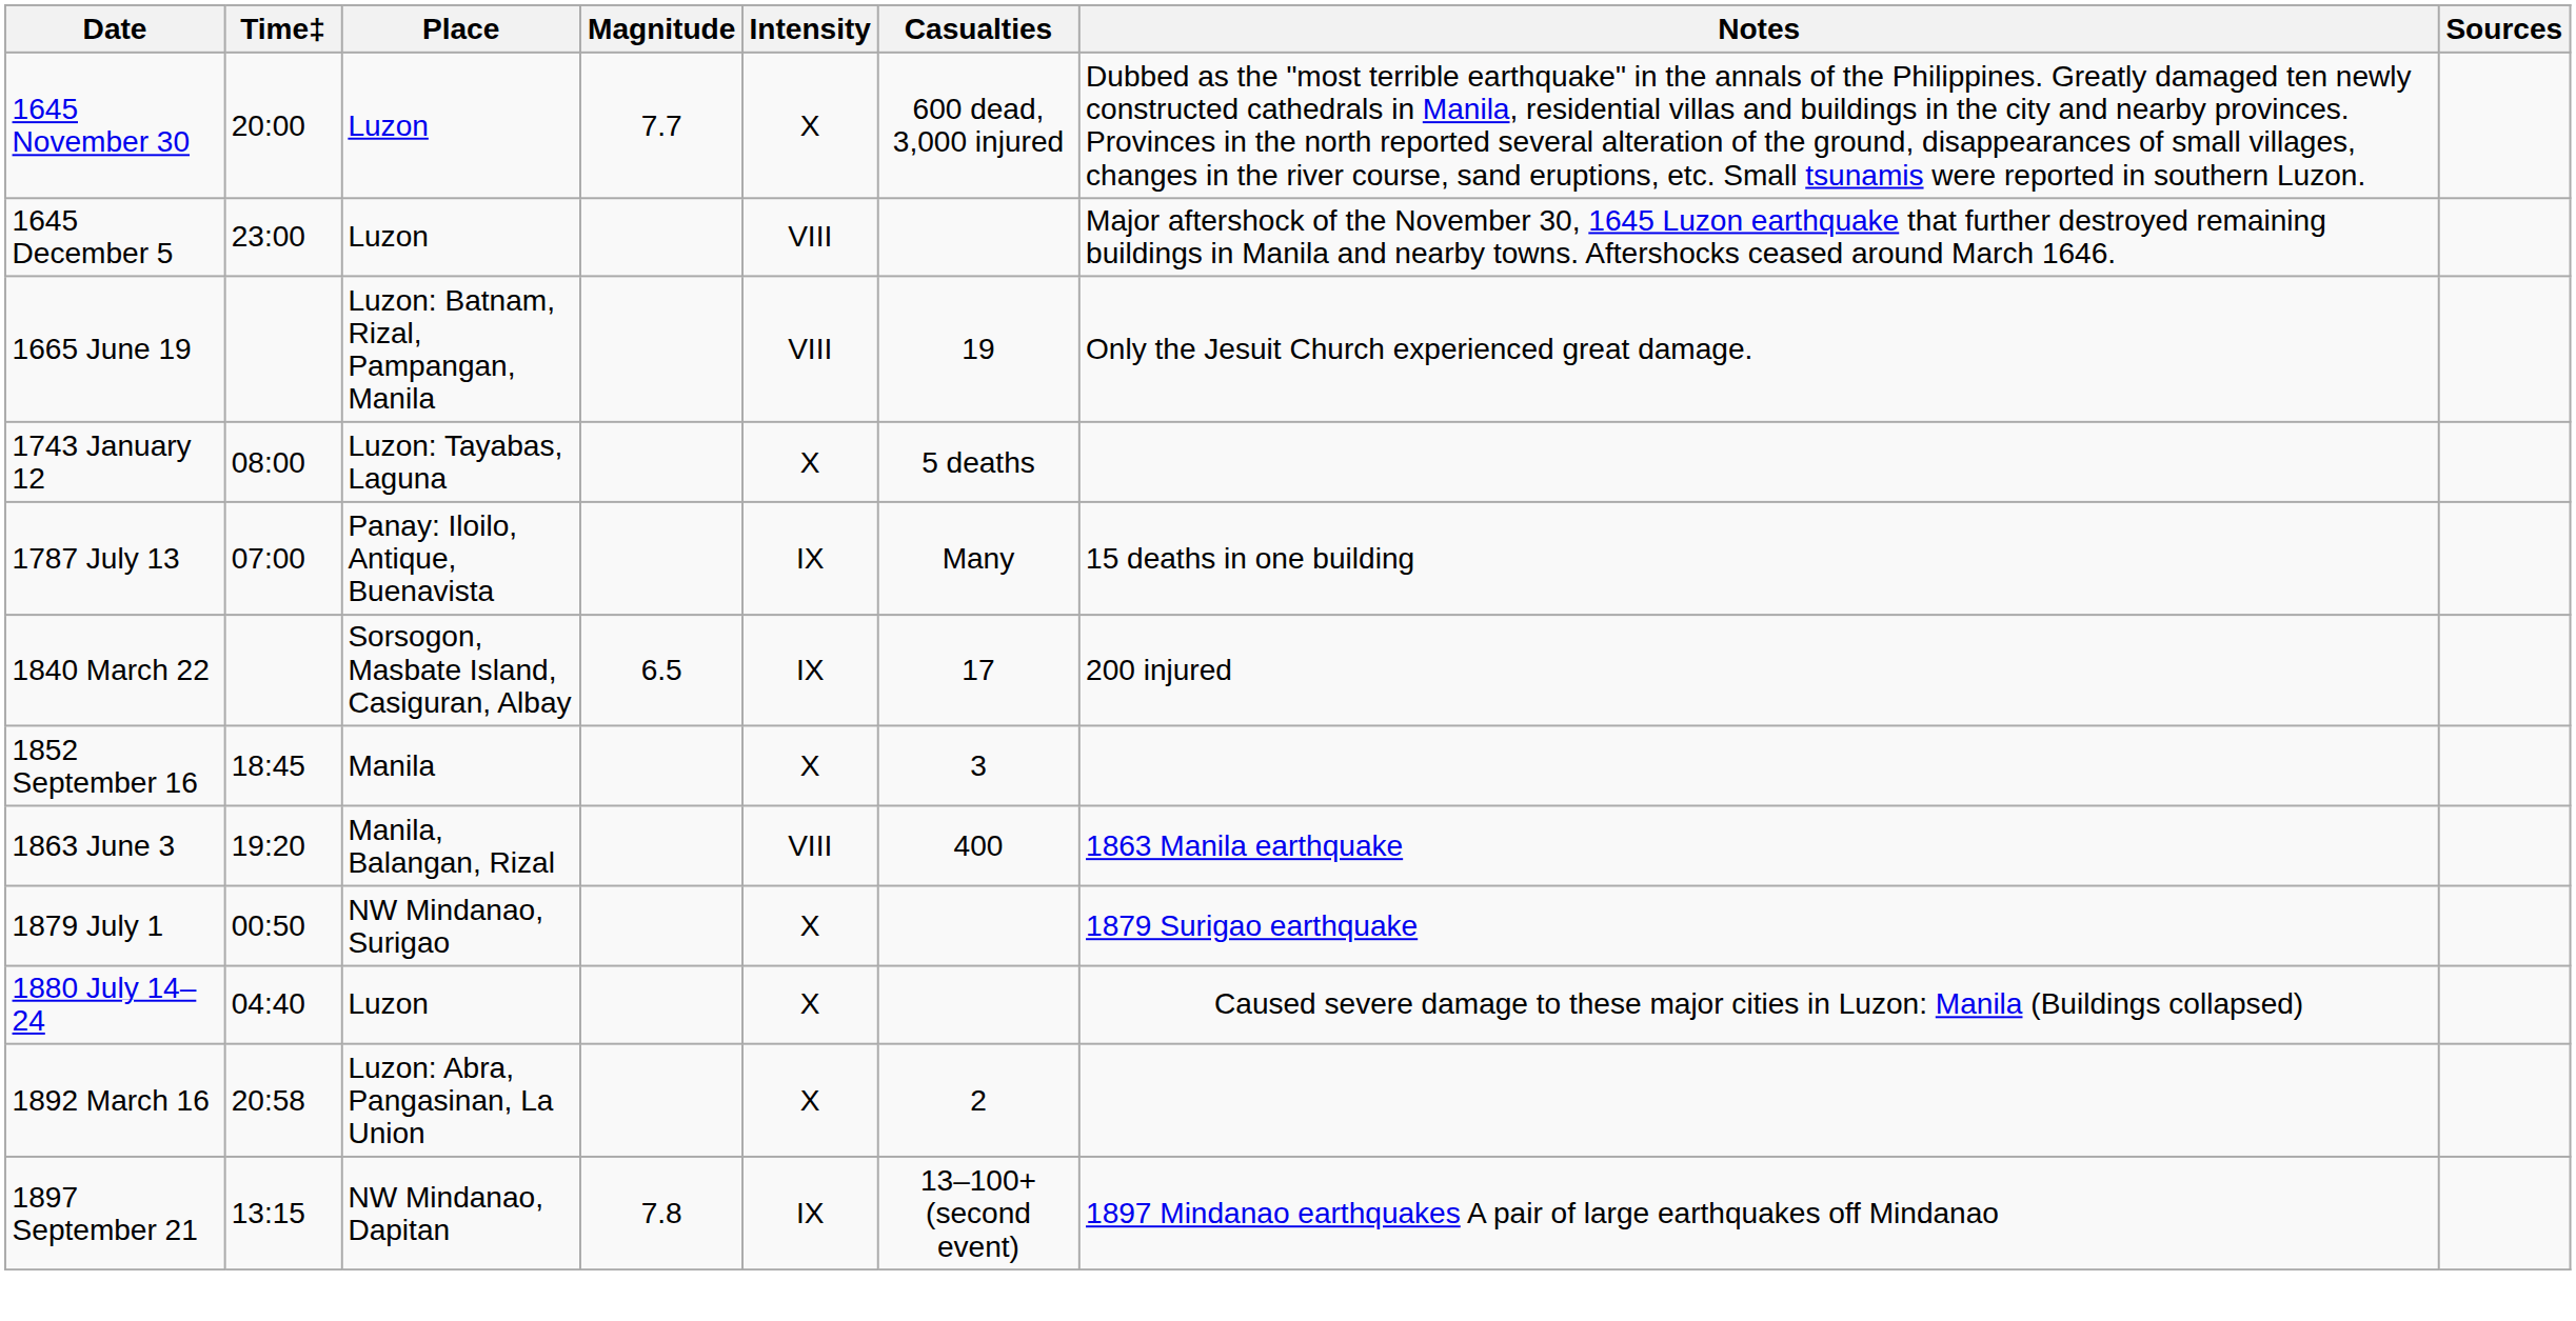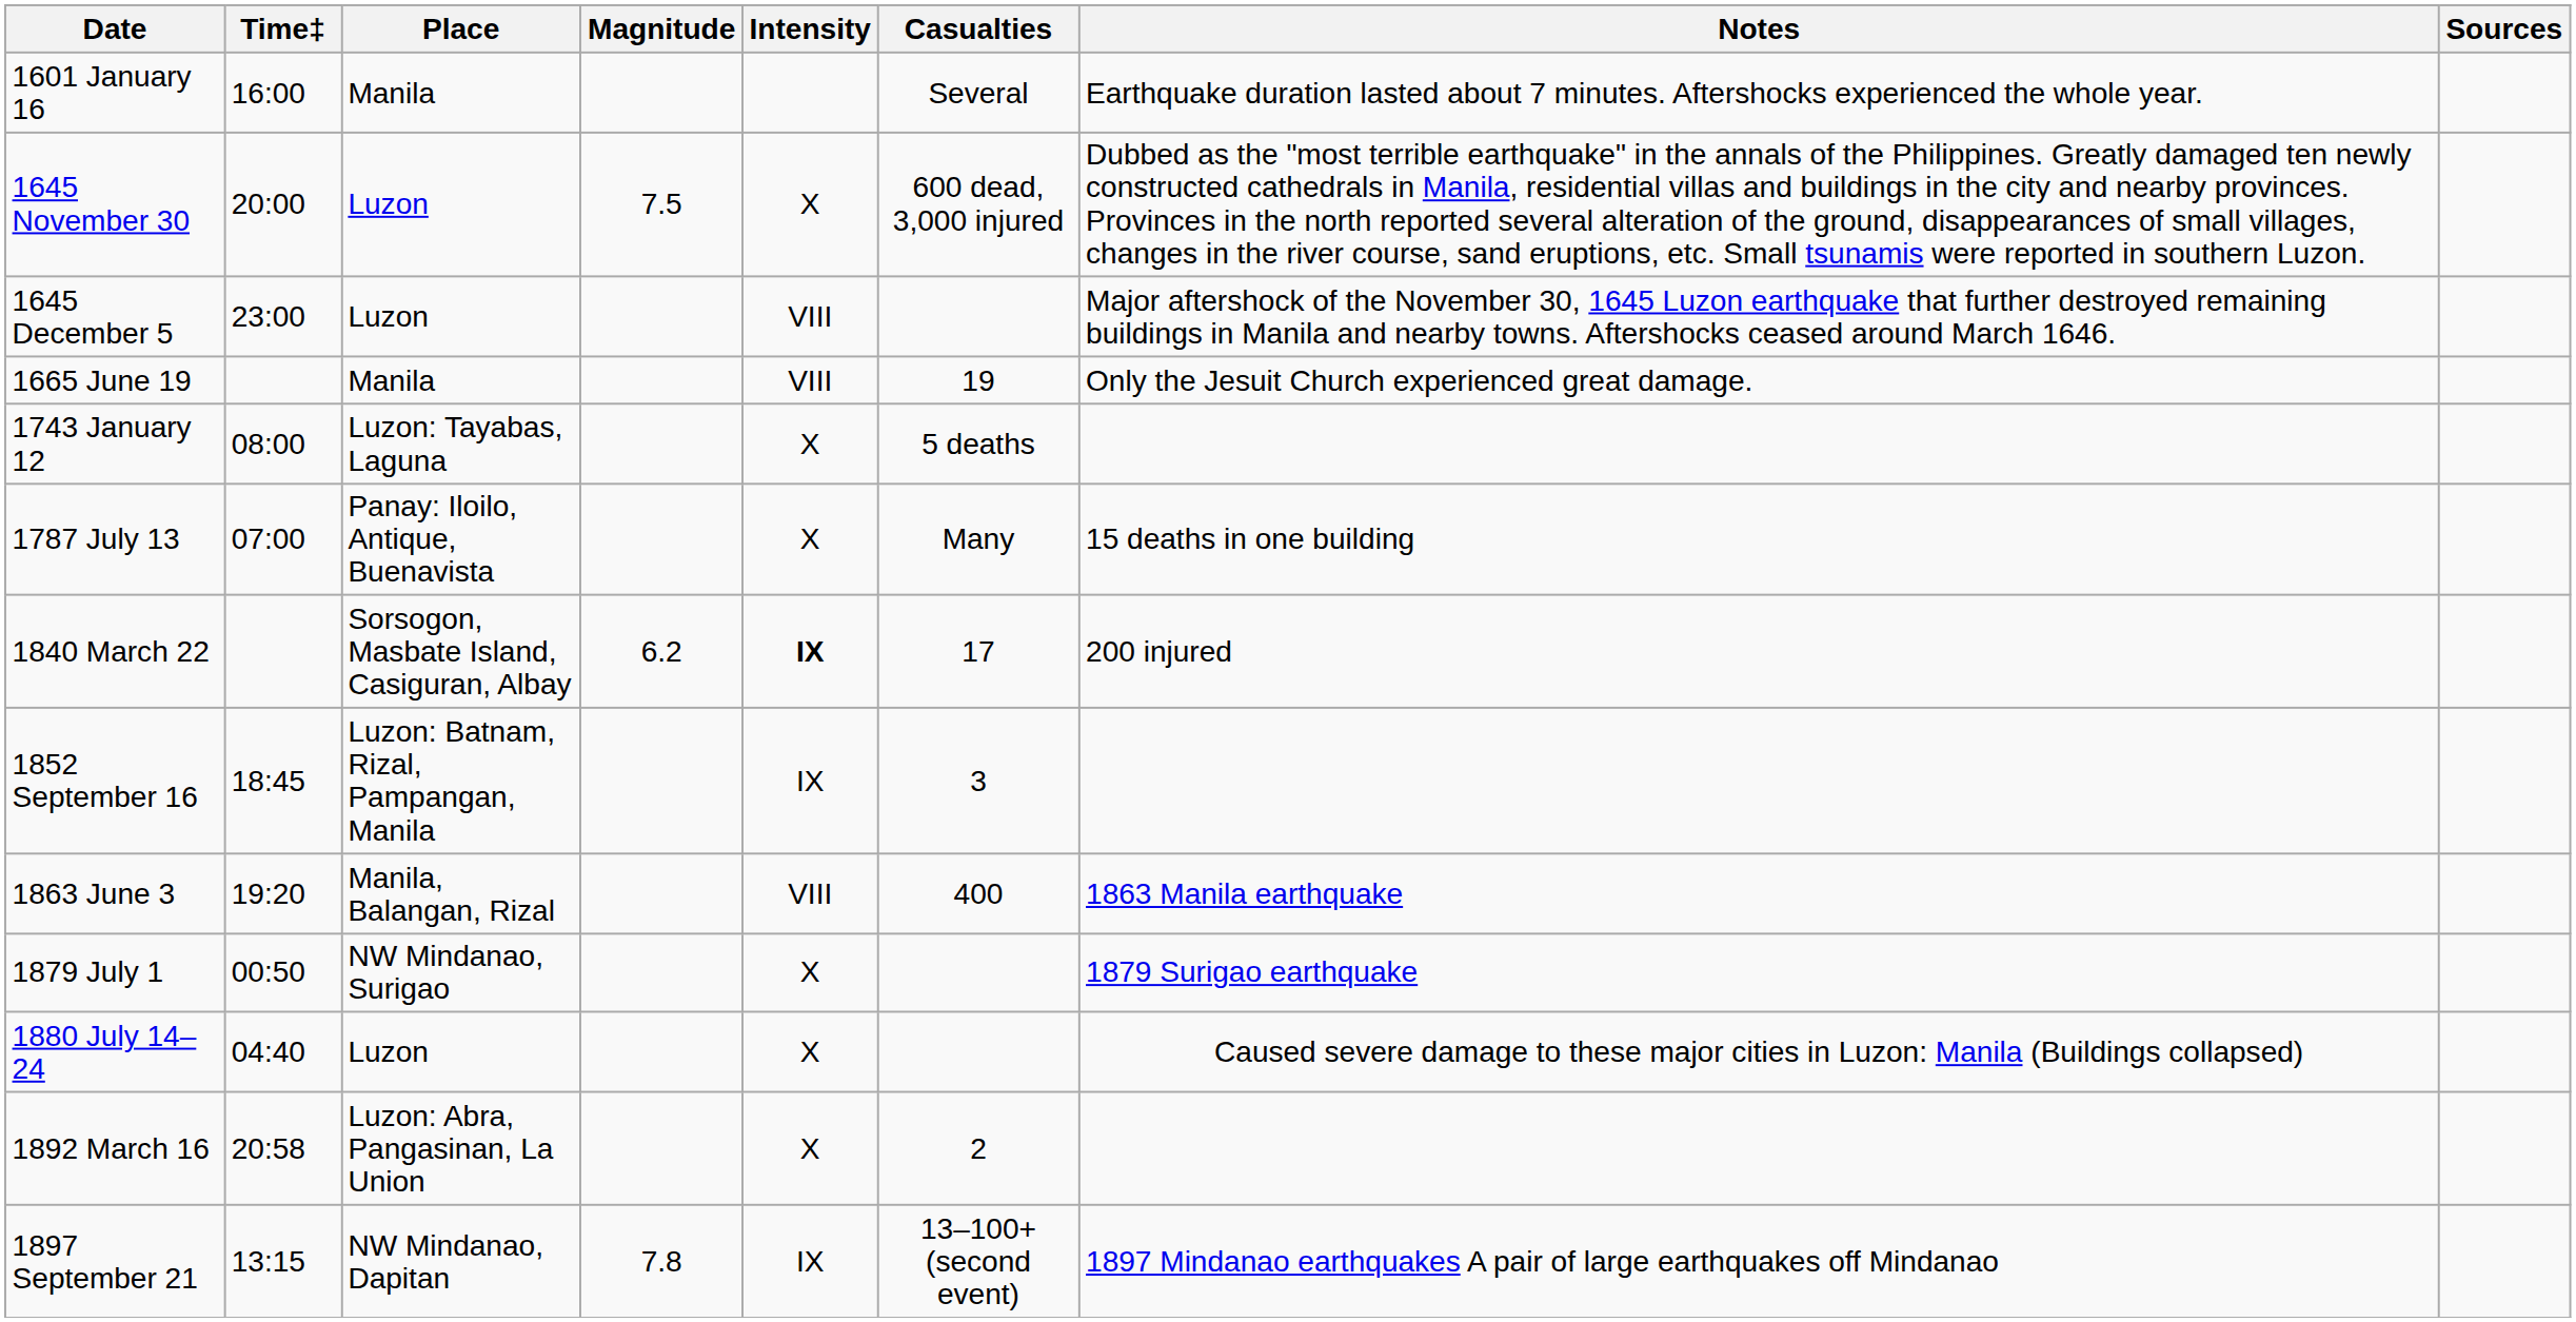+ row: 1601 January 16 | 16:00 | Manila | Several | Earthquake duration lasted about 7 minutes. Aftershocks experienced the whole year.
1645 November 30 | Magnitude: 7.7 -> 7.5
1665 June 19 | Place: Luzon: Batnam, Rizal, Pampangan, Manila -> Manila
1787 July 13 | Intensity: IX -> X
1840 March 22 | Magnitude: 6.5 -> 6.2
1840 March 22 | Intensity: normal -> bold
1852 September 16 | Place: Manila -> Luzon: Batnam, Rizal, Pampangan, Manila
1852 September 16 | Intensity: X -> IX
